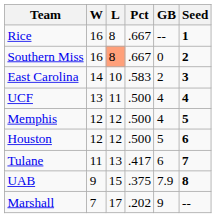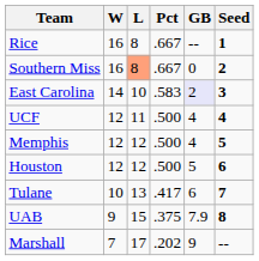East Carolina | GB: no background -> lavender background
UCF | W: 13 -> 12
Tulane | W: 11 -> 10
